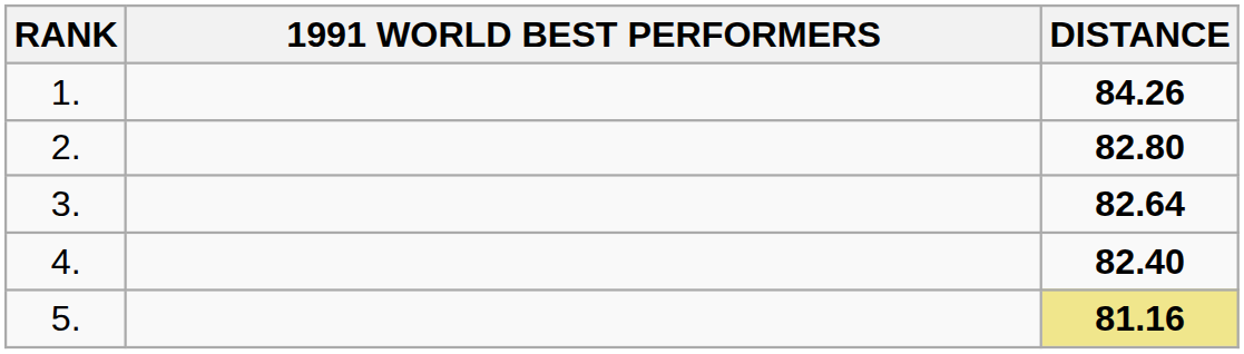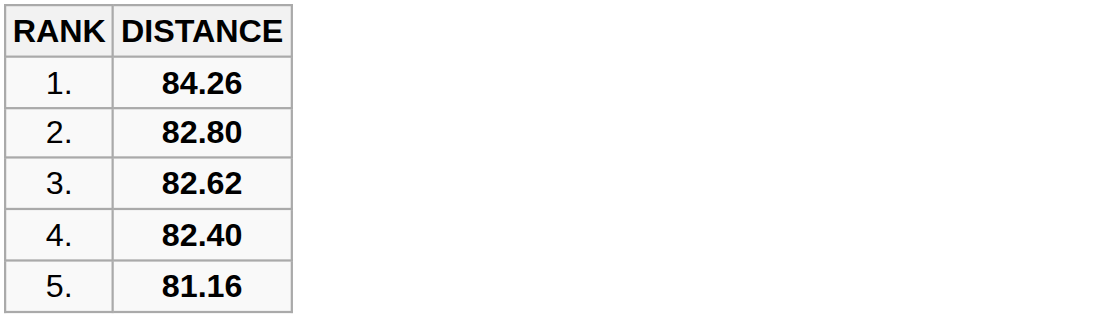- column: 1991 WORLD BEST PERFORMERS
3. | DISTANCE: 82.64 -> 82.62
5. | DISTANCE: khaki background -> no background
